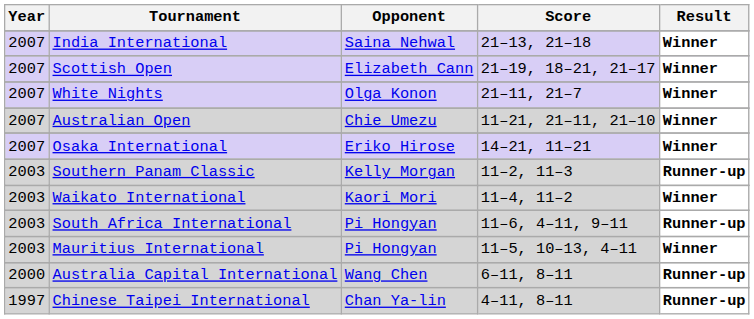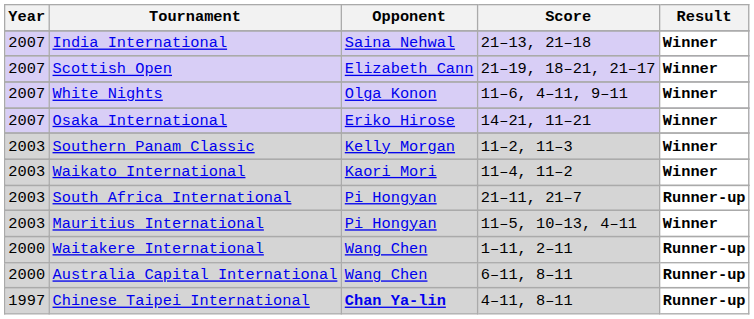White Nights | Score: 21–11, 21–7 -> 11–6, 4–11, 9–11
- row: 2007 | Australian Open | Chie Umezu | 11–21, 21–11, 21–10 | Winner
Southern Panam Classic | Result: Runner-up -> Winner
South Africa International | Score: 11–6, 4–11, 9–11 -> 21–11, 21–7
+ row: 2000 | Waitakere International | Wang Chen | 1–11, 2–11 | Runner-up
Chinese Taipei International | Opponent: normal -> bold
